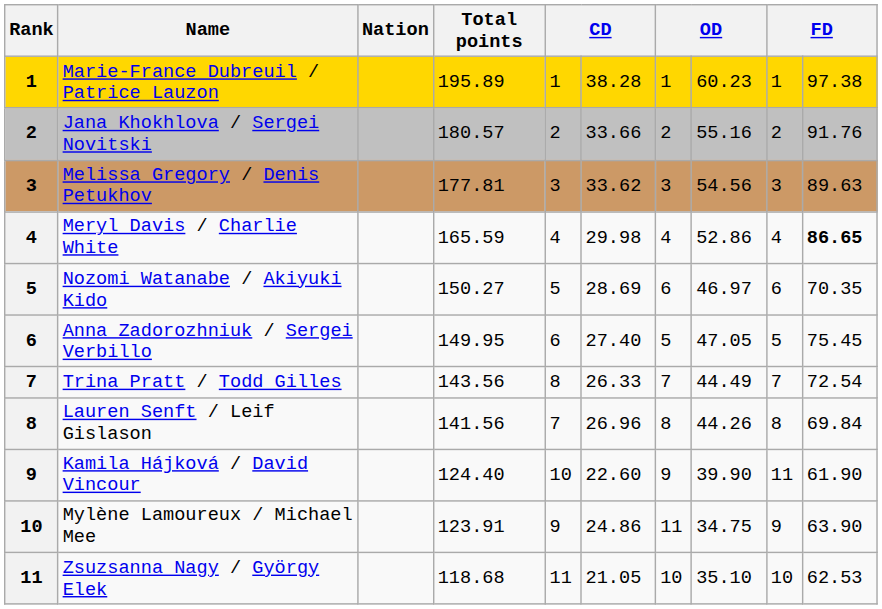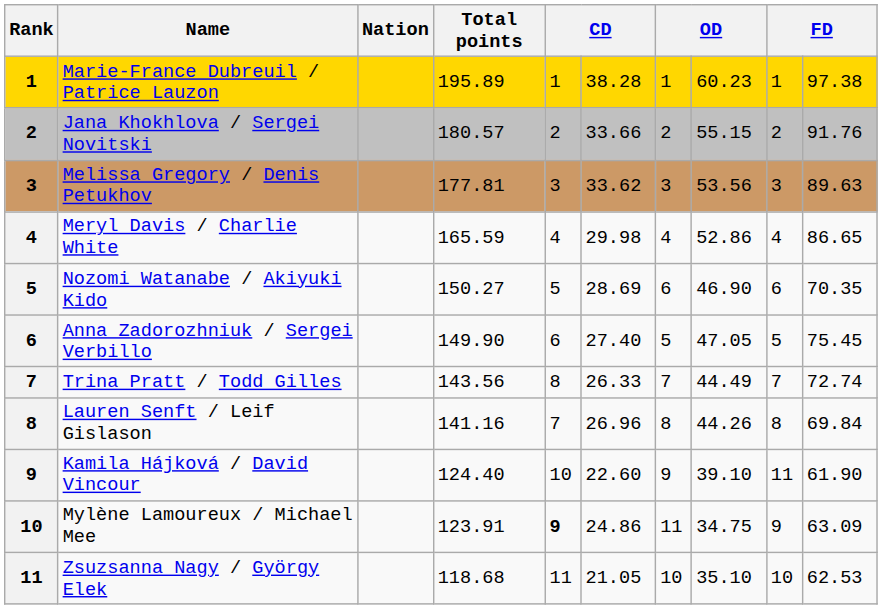Jana Khokhlova / Sergei Novitski | column 8: 55.16 -> 55.15
Melissa Gregory / Denis Petukhov | column 8: 54.56 -> 53.56
Meryl Davis / Charlie White | column 10: bold -> normal
Nozomi Watanabe / Akiyuki Kido | column 8: 46.97 -> 46.90
Anna Zadorozhniuk / Sergei Verbillo | Total points: 149.95 -> 149.90
Trina Pratt / Todd Gilles | column 10: 72.54 -> 72.74
Lauren Senft / Leif Gislason | Total points: 141.56 -> 141.16
Kamila Hájková / David Vincour | column 8: 39.90 -> 39.10
Mylène Lamoureux / Michael Mee | column 5: normal -> bold
Mylène Lamoureux / Michael Mee | column 10: 63.90 -> 63.09
